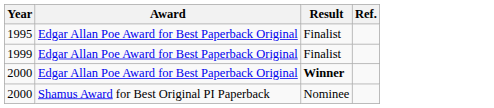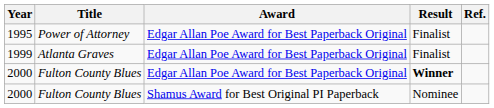+ column: Title | Power of Attorney | Atlanta Graves | Fulton County Blues | Fulton County Blues
